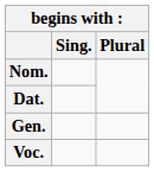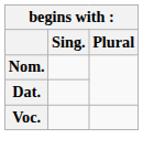- row: Gen.
